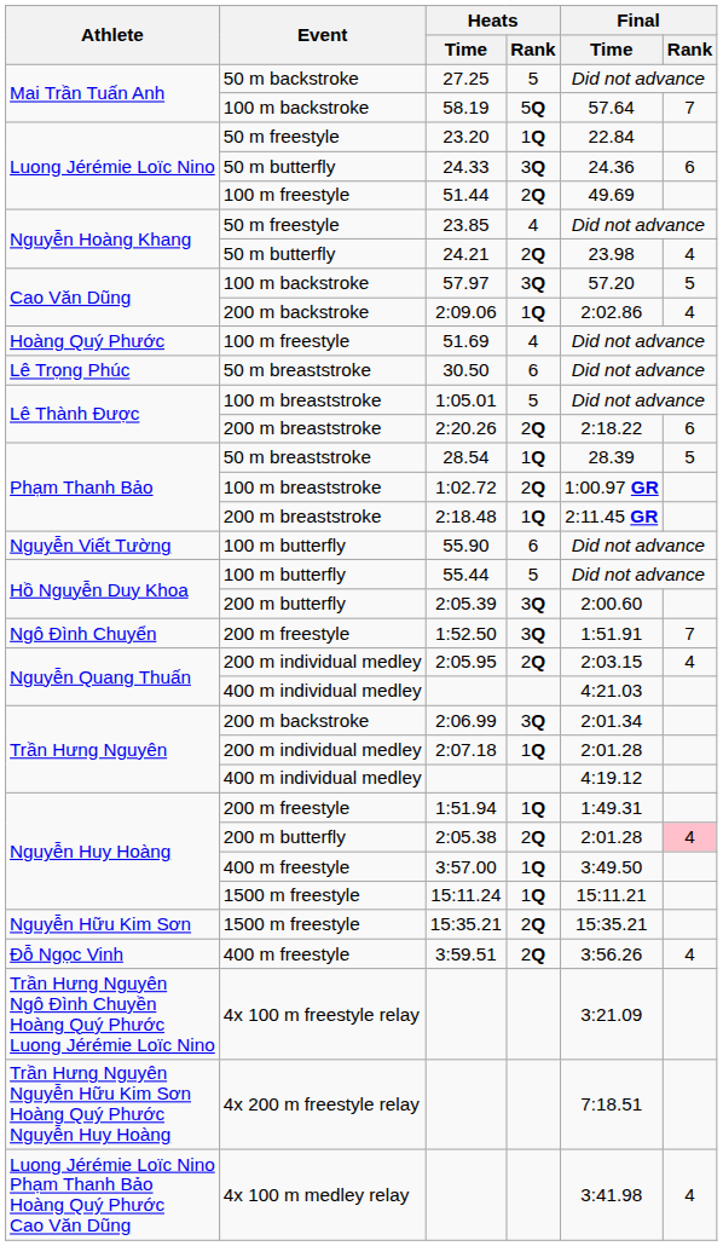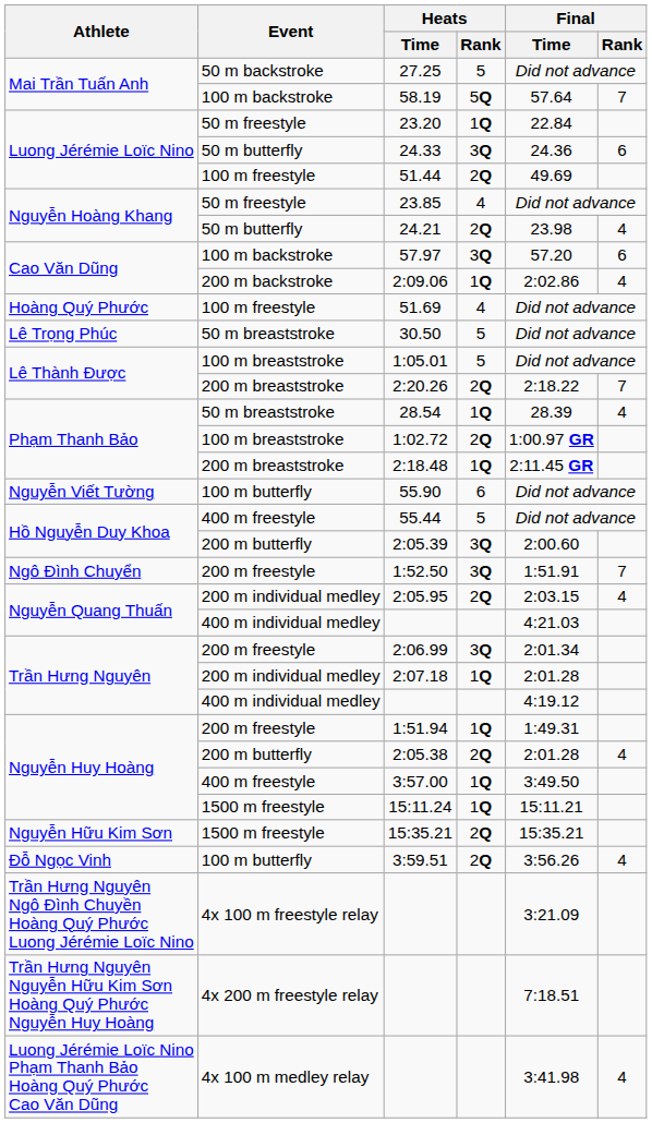57.97 | Final / Rank: 5 -> 6
30.50 | Heats / Rank: 6 -> 5
2:20.26 | Final / Rank: 6 -> 7
28.54 | Final / Rank: 5 -> 4
55.44 | Event: 100 m butterfly -> 400 m freestyle
2:06.99 | Event: 200 m backstroke -> 200 m freestyle
2:05.38 | Final / Rank: pink background -> no background
3:59.51 | Event: 400 m freestyle -> 100 m butterfly
